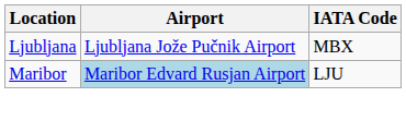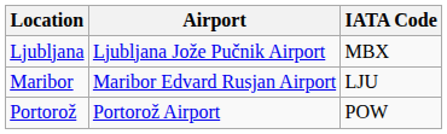Maribor | Airport: lightblue background -> no background
+ row: Portorož | Portorož Airport | POW
